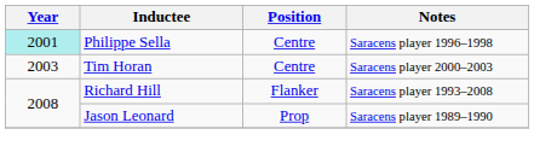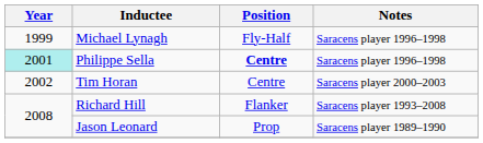+ row: 1999 | Michael Lynagh | Fly-Half | Saracens player 1996–1998
Philippe Sella | Position: normal -> bold
Tim Horan | Year: 2003 -> 2002
